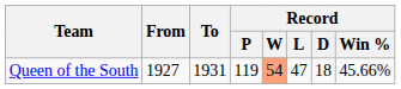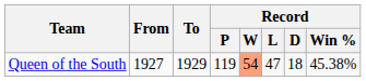Queen of the South | To: 1931 -> 1929
Queen of the South | Record / Win %: 45.66% -> 45.38%
